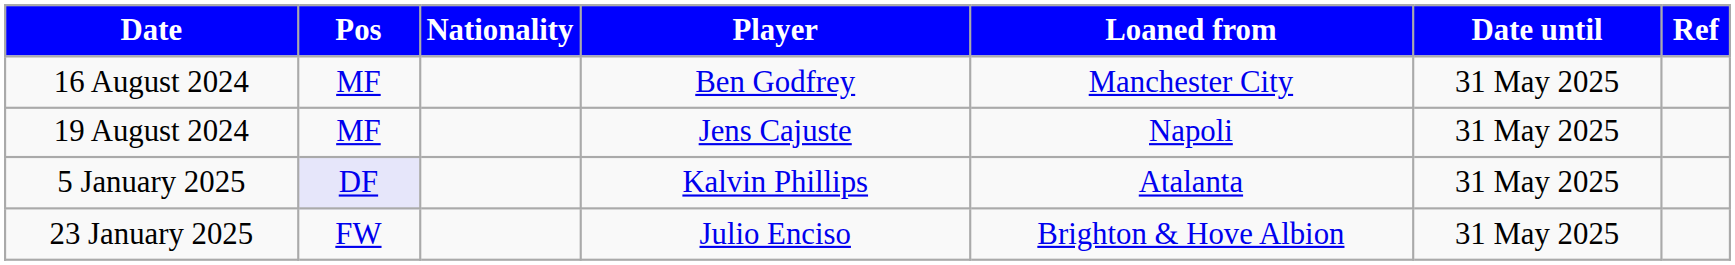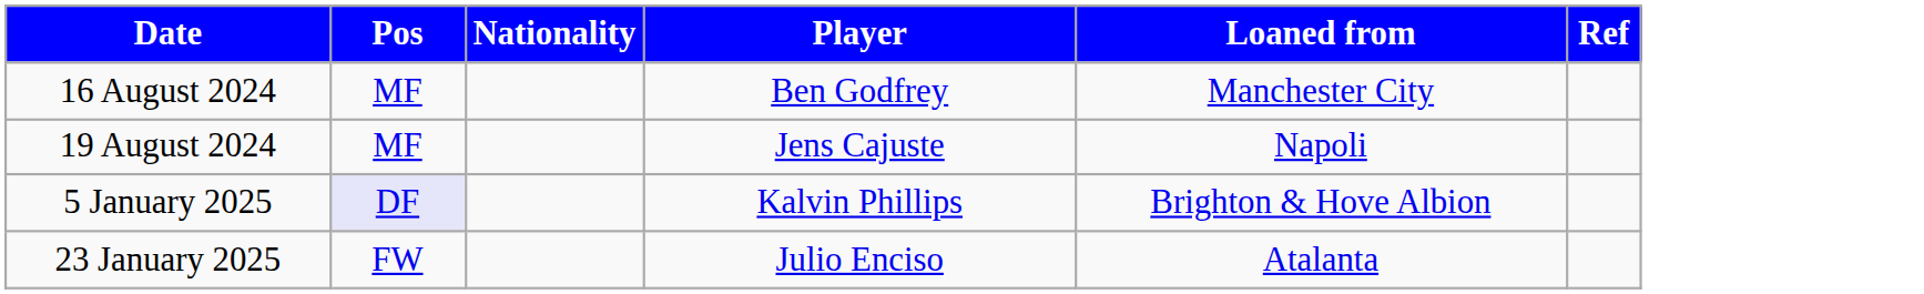- column: Date until | 31 May 2025 | 31 May 2025 | 31 May 2025 | 31 May 2025
5 January 2025 | Loaned from: Atalanta -> Brighton & Hove Albion
23 January 2025 | Loaned from: Brighton & Hove Albion -> Atalanta
